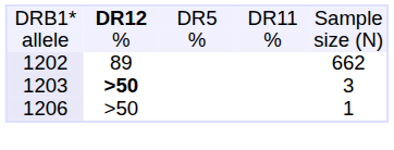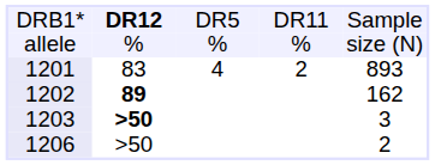+ row: 1201 | 83 | 4 | 2 | 893
1202 | column 2: normal -> bold
1202 | column 5: 662 -> 162
1206 | column 5: 1 -> 2
